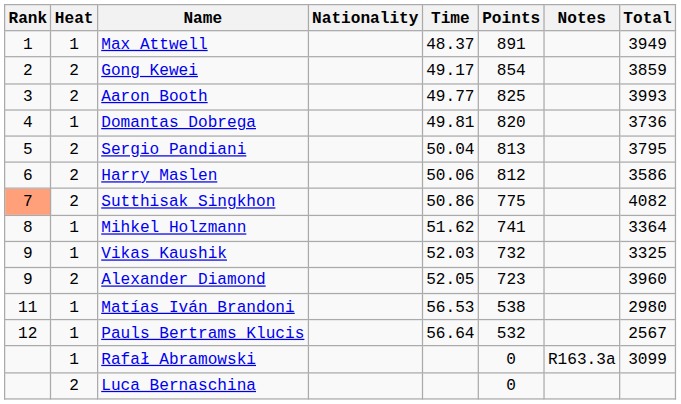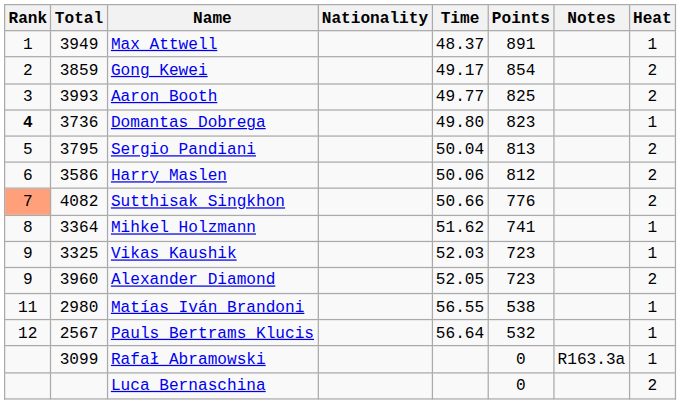columns swapped: Heat <-> Total
Domantas Dobrega | Rank: normal -> bold
Domantas Dobrega | Time: 49.81 -> 49.80
Domantas Dobrega | Points: 820 -> 823
Sutthisak Singkhon | Time: 50.86 -> 50.66
Sutthisak Singkhon | Points: 775 -> 776
Vikas Kaushik | Points: 732 -> 723
Matías Iván Brandoni | Time: 56.53 -> 56.55
